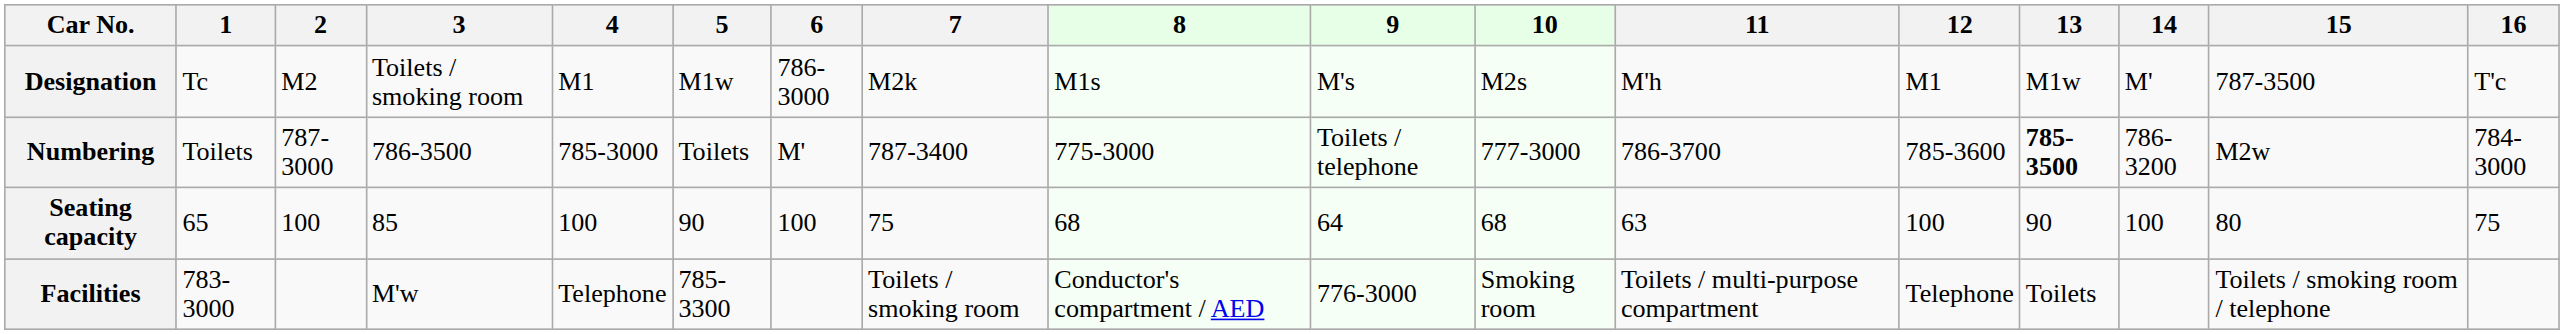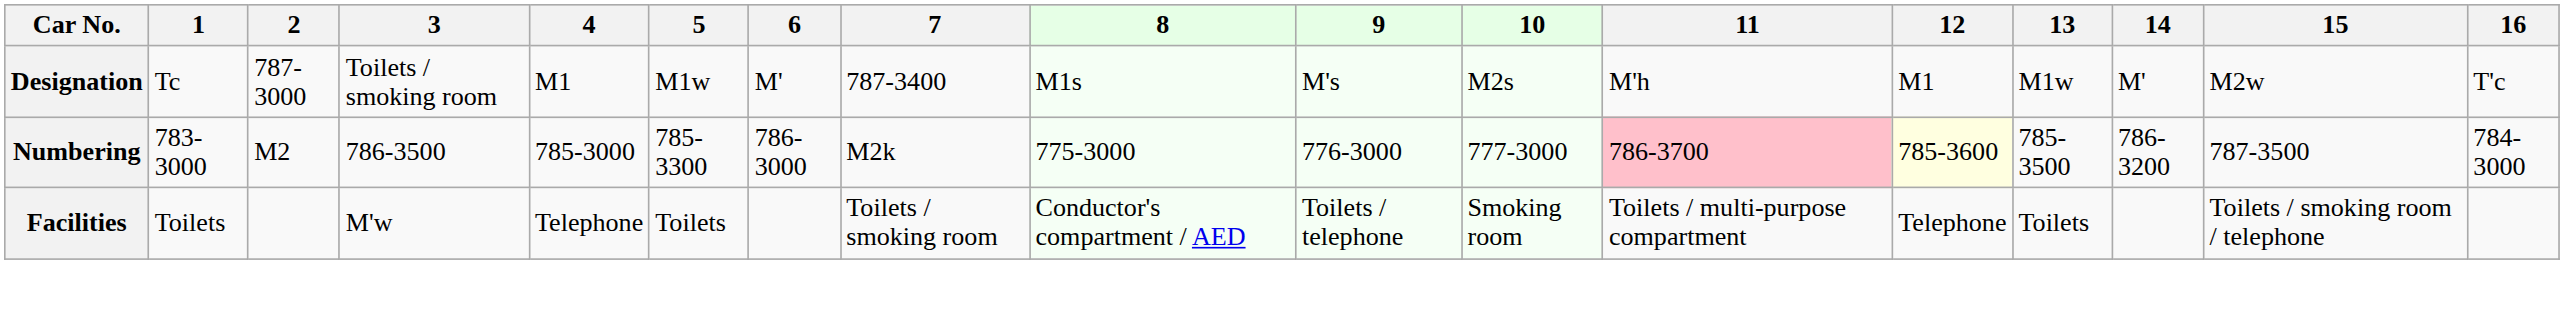Designation | 2: M2 -> 787-3000
Designation | 6: 786-3000 -> M'
Designation | 7: M2k -> 787-3400
Designation | 15: 787-3500 -> M2w
Numbering | 1: Toilets -> 783-3000
Numbering | 2: 787-3000 -> M2
Numbering | 5: Toilets -> 785-3300
Numbering | 6: M' -> 786-3000
Numbering | 7: 787-3400 -> M2k
Numbering | 9: Toilets / telephone -> 776-3000
Numbering | 11: no background -> pink background
Numbering | 12: no background -> lightyellow background
Numbering | 13: bold -> normal
Numbering | 15: M2w -> 787-3500
- row: Seating capacity | 65 | 100 | 85 | 100 | 90 | 100 | 75 | 68 | 64 | 68 | 63 | 100 | 90 | 100 | 80 | 75
Facilities | 1: 783-3000 -> Toilets
Facilities | 5: 785-3300 -> Toilets
Facilities | 9: 776-3000 -> Toilets / telephone
